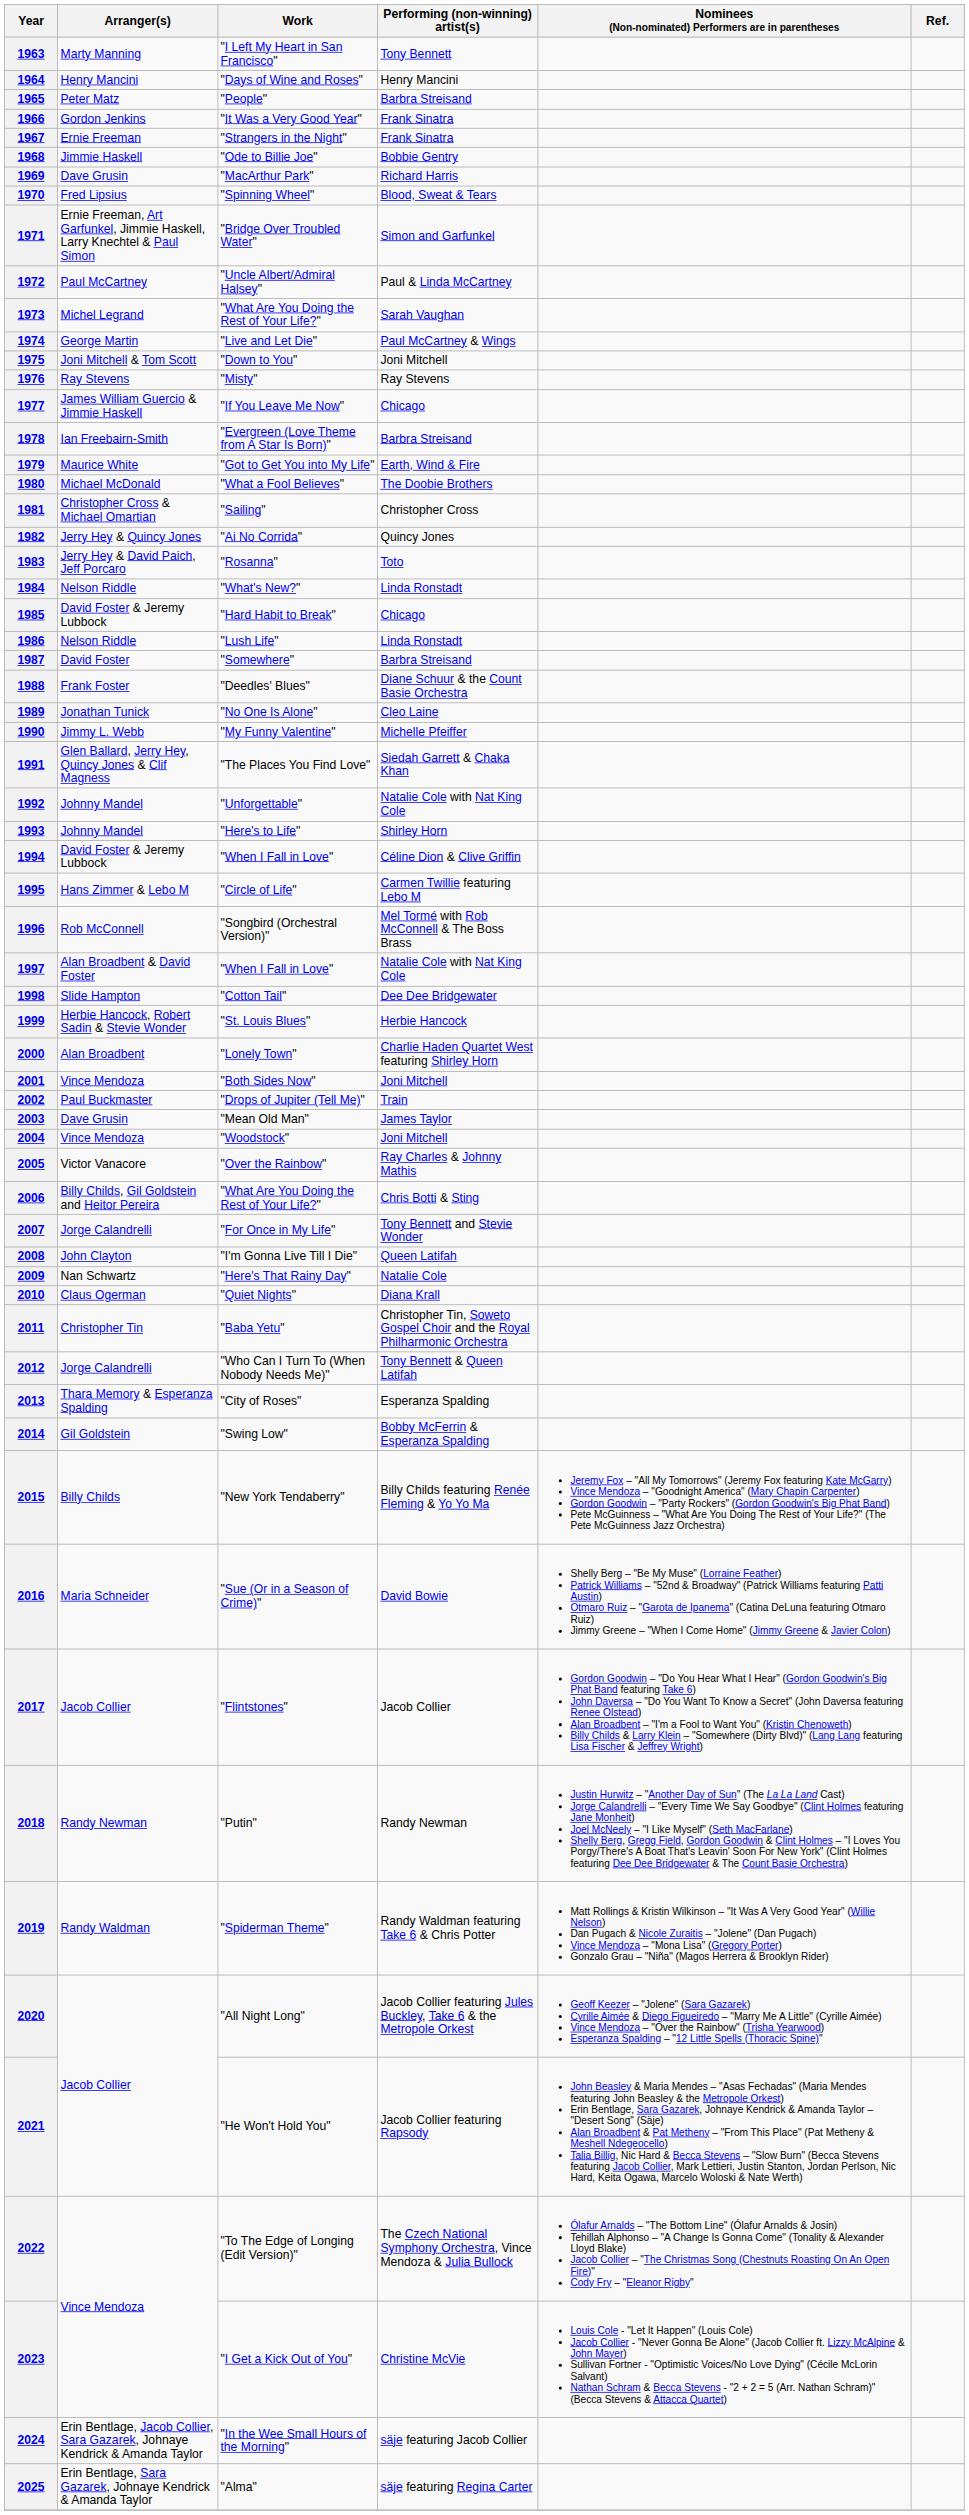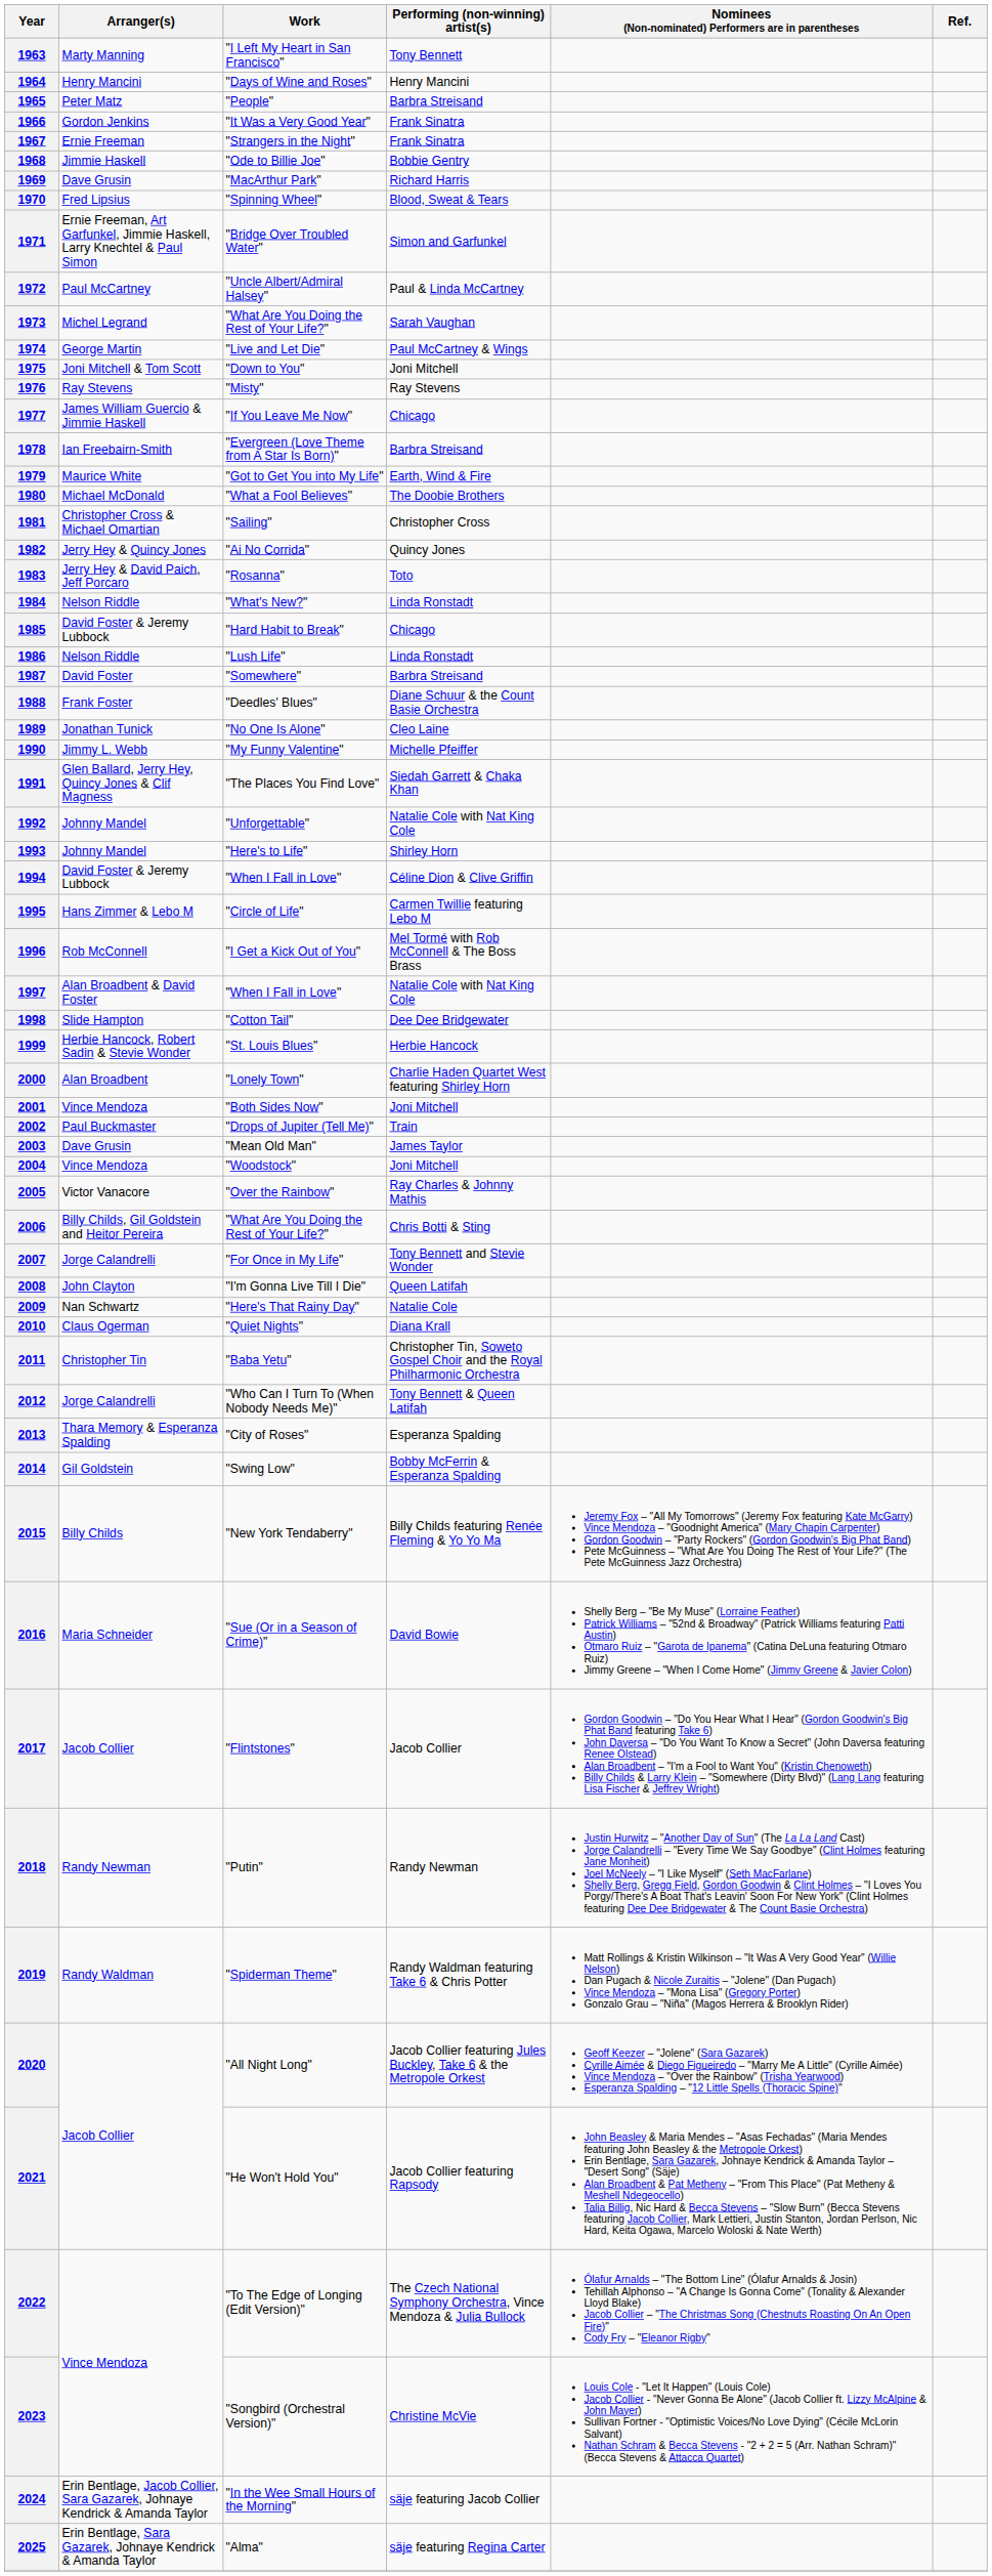1996 | Work: "Songbird (Orchestral Version)" -> "I Get a Kick Out of You"
2023 | Work: "I Get a Kick Out of You" -> "Songbird (Orchestral Version)"
